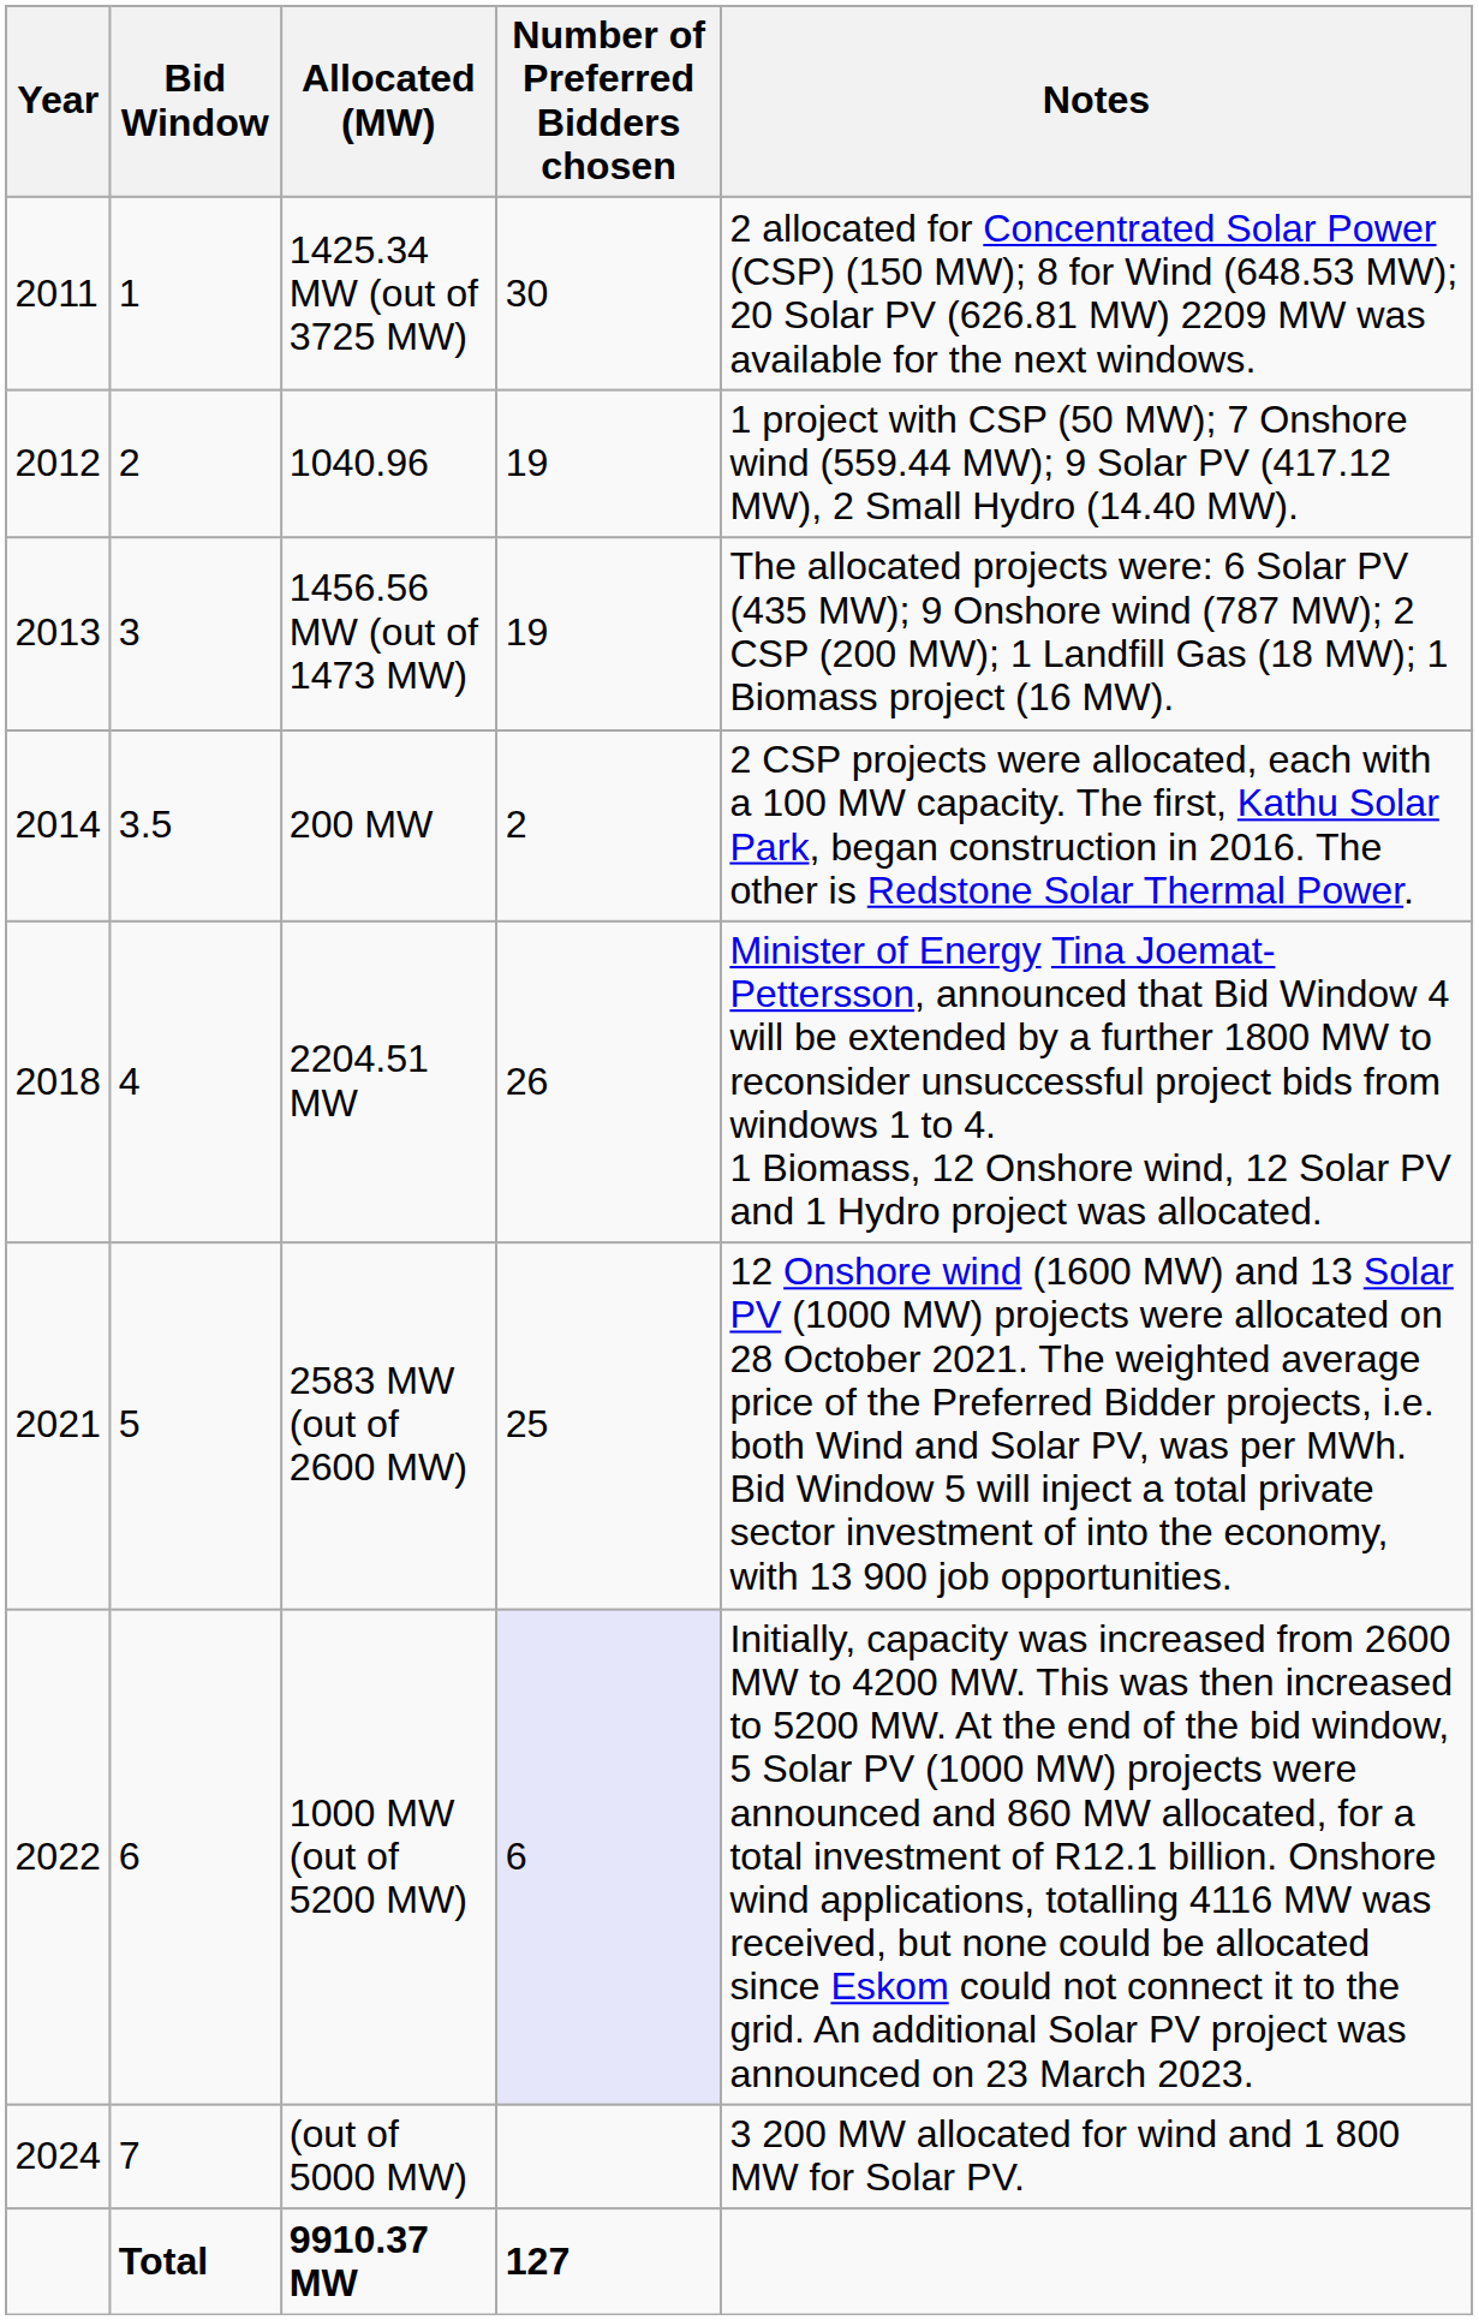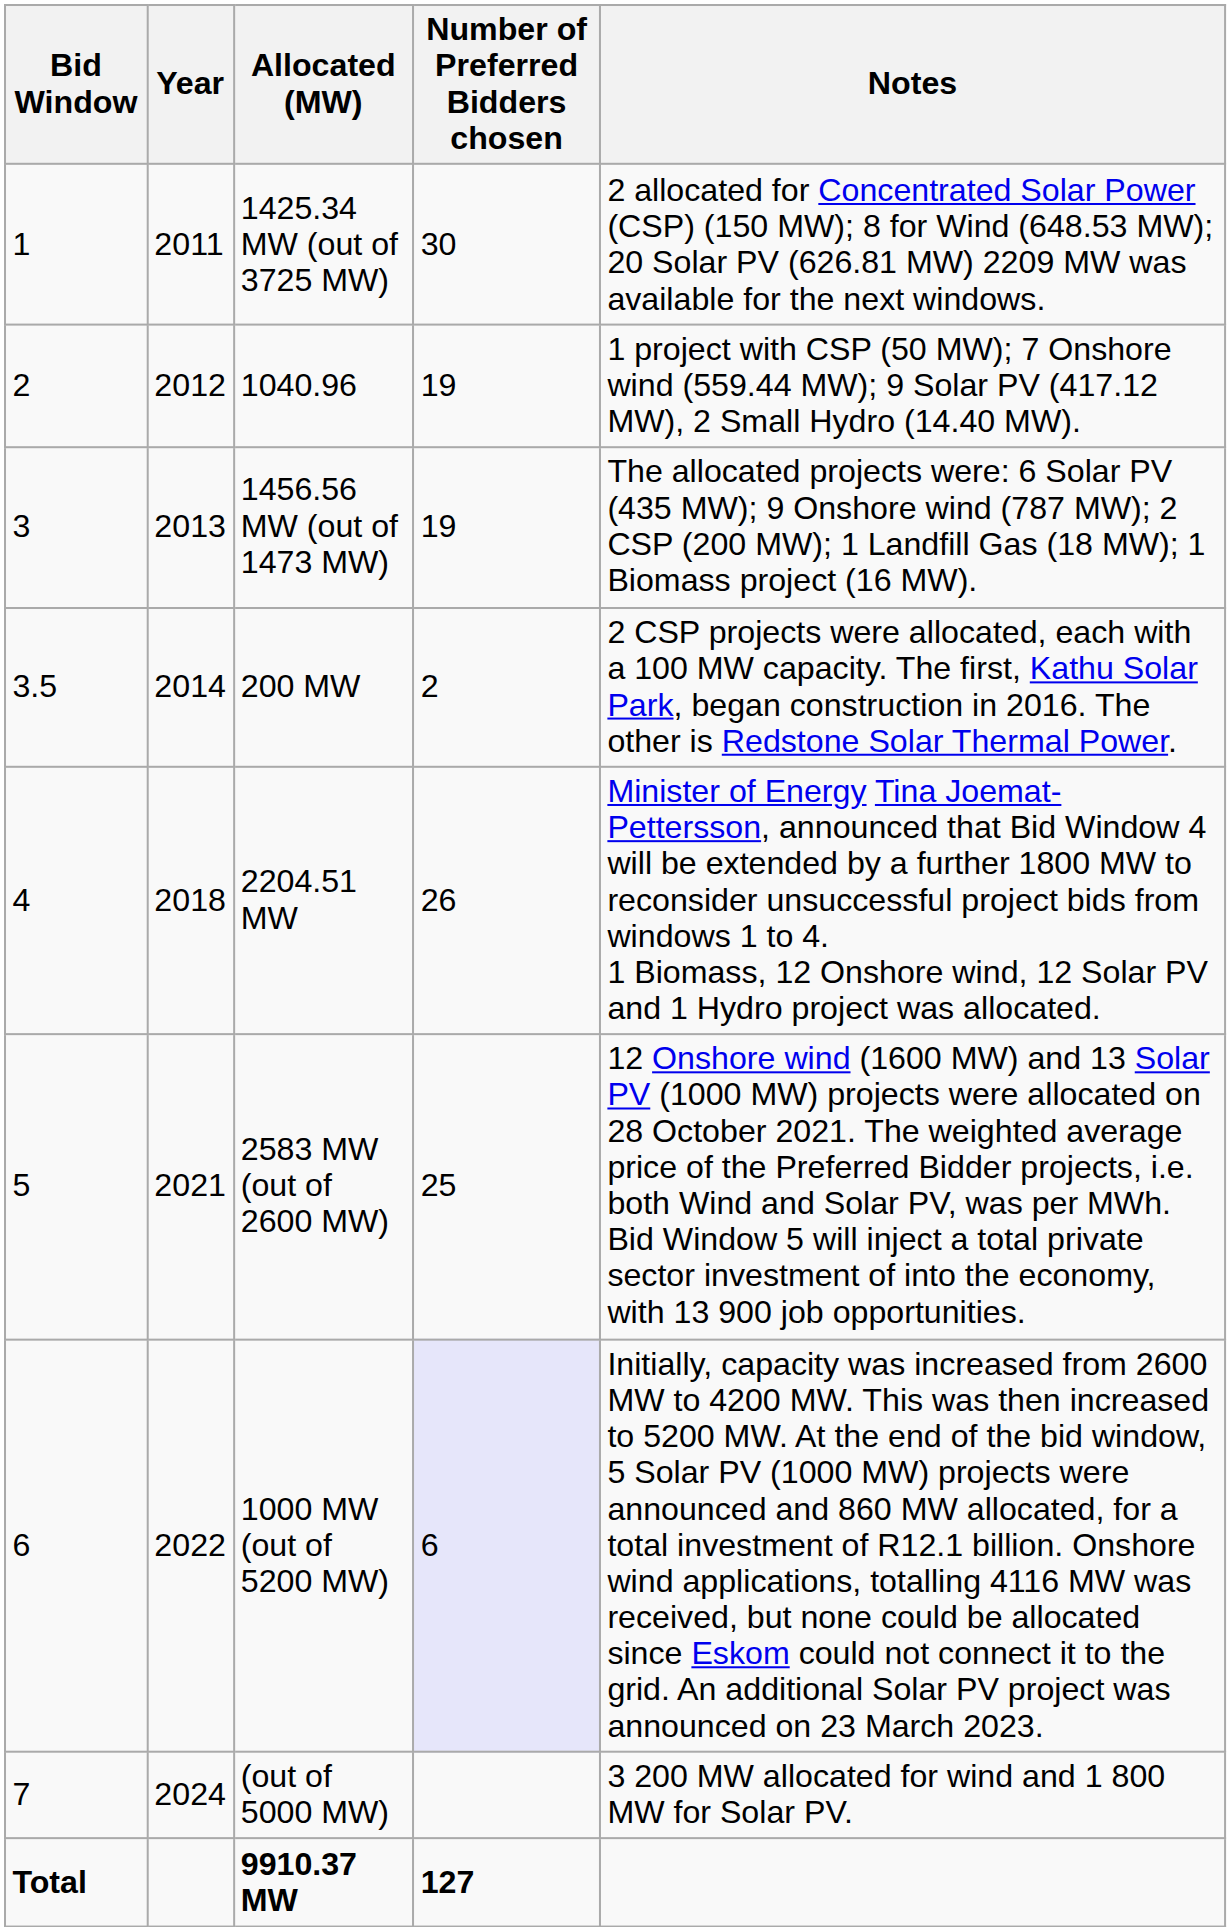columns swapped: Bid Window <-> Year
